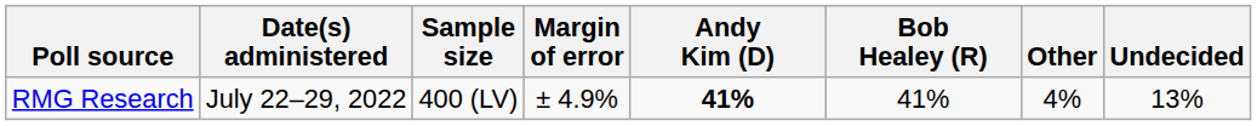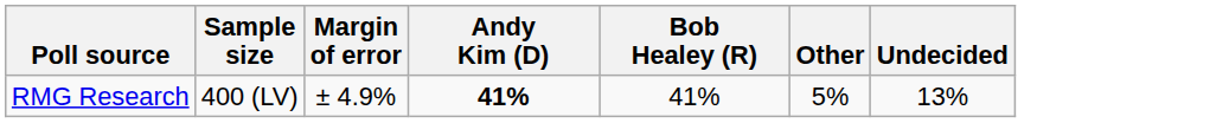- column: Date(s) administered | July 22–29, 2022
RMG Research | Other: 4% -> 5%
